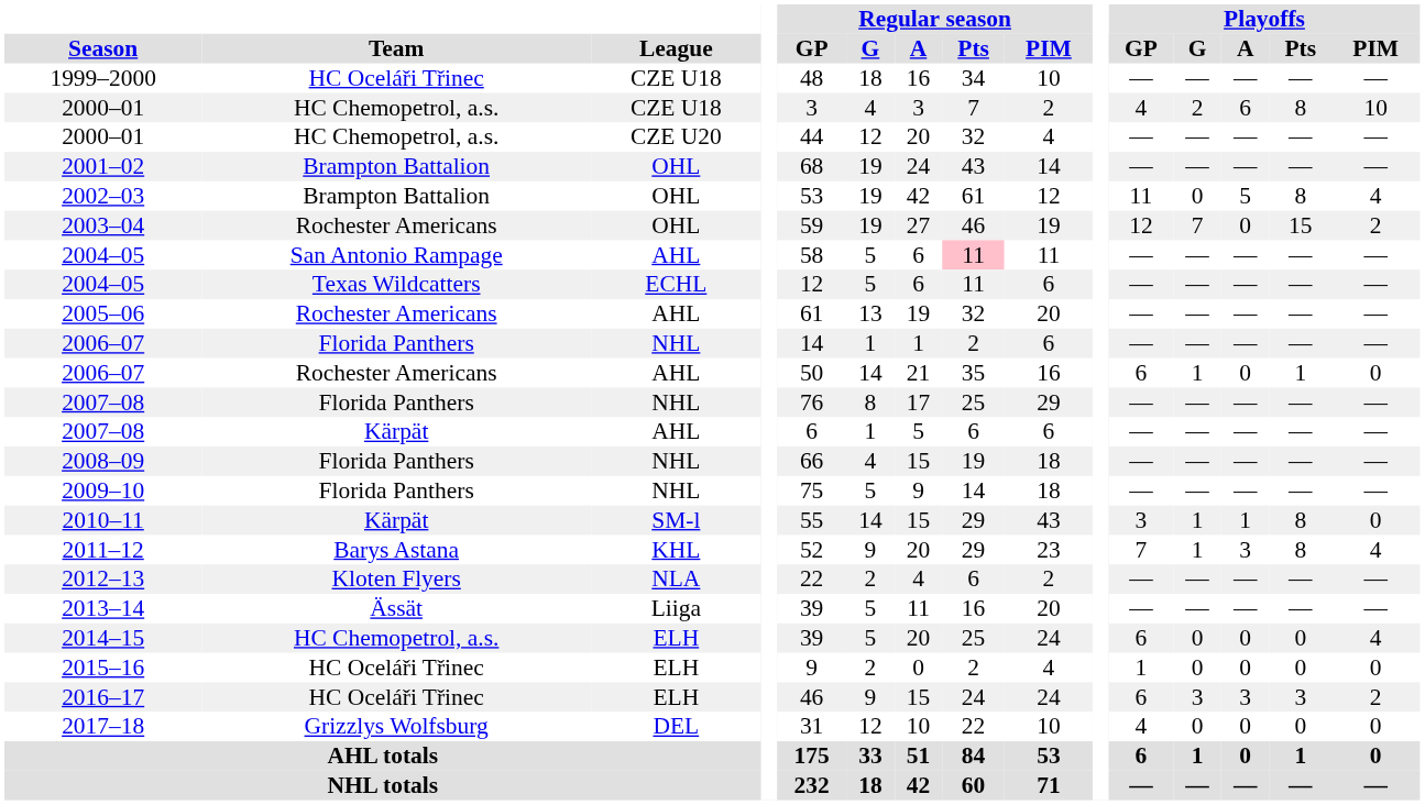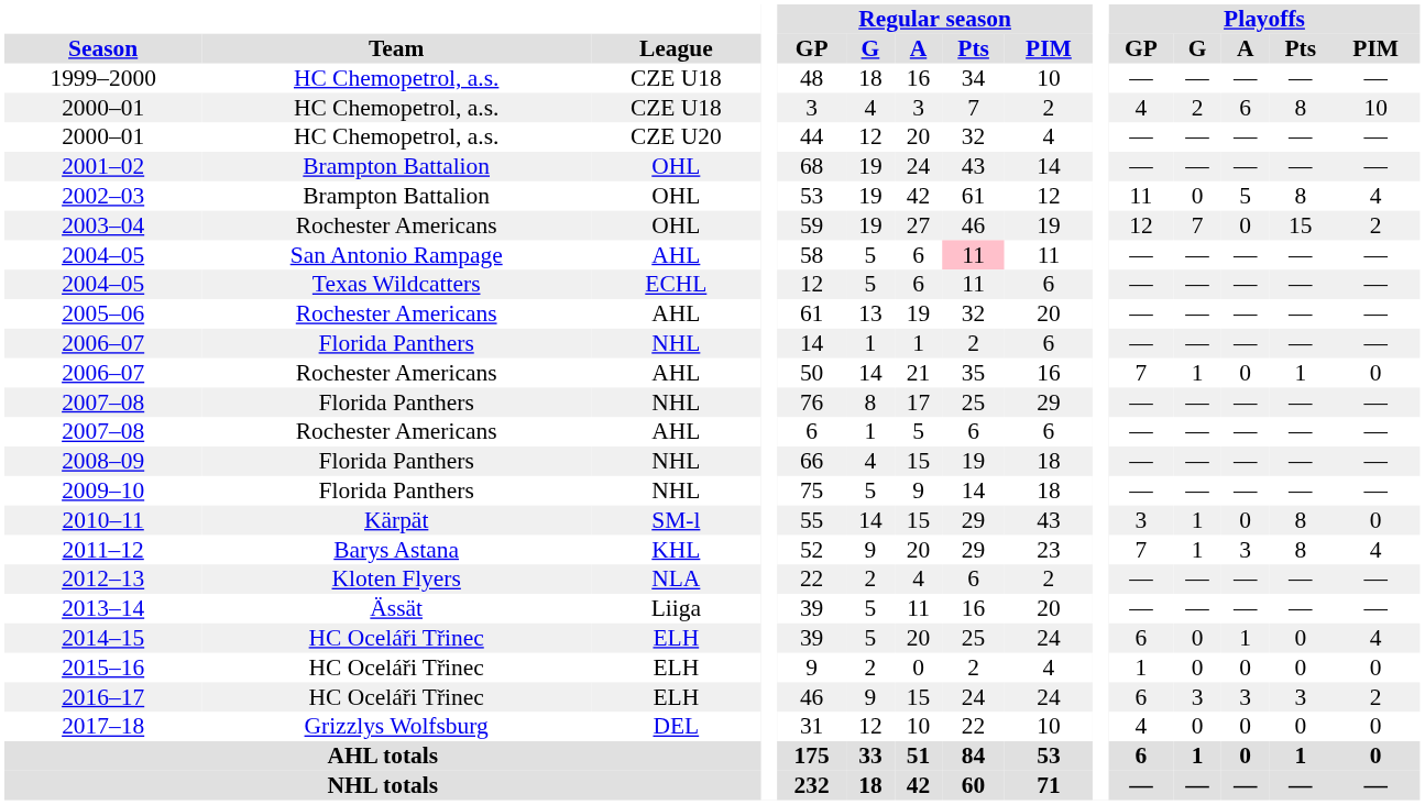1999–2000 | Team: HC Oceláři Třinec -> HC Chemopetrol, a.s.
2006–07 / AHL | Playoffs / GP: 6 -> 7
2007–08 / AHL | Team: Kärpät -> Rochester Americans
2010–11 | Playoffs / A: 1 -> 0
2014–15 | Team: HC Chemopetrol, a.s. -> HC Oceláři Třinec
2014–15 | Playoffs / A: 0 -> 1
